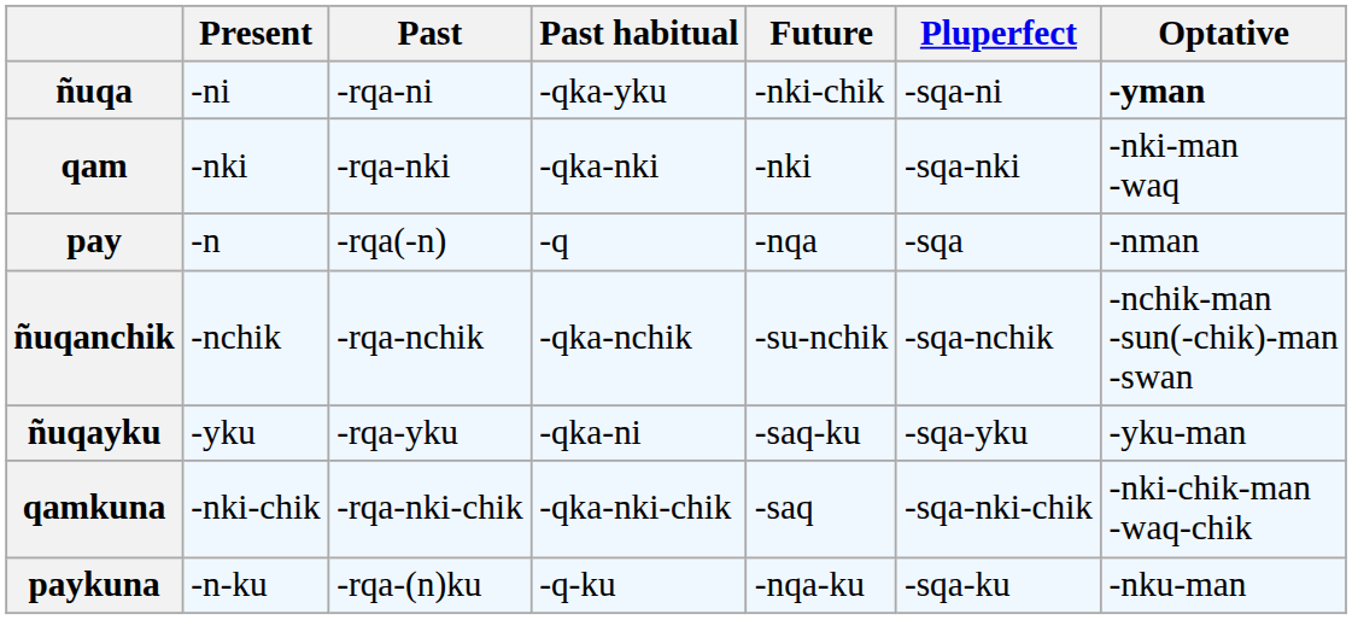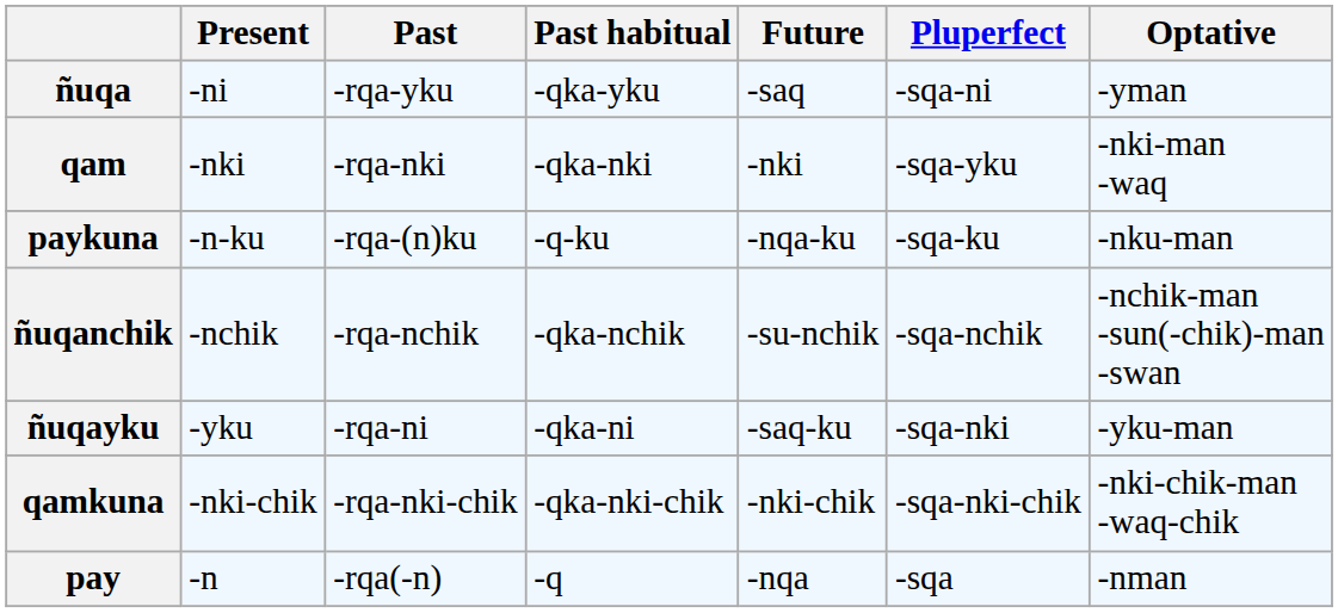ñuqa | Past: -rqa-ni -> -rqa-yku
ñuqa | Future: -nki-chik -> -saq
ñuqa | Optative: bold -> normal
qam | Pluperfect: -sqa-nki -> -sqa-yku
rows swapped: pay <-> paykuna
ñuqayku | Past: -rqa-yku -> -rqa-ni
ñuqayku | Pluperfect: -sqa-yku -> -sqa-nki
qamkuna | Future: -saq -> -nki-chik
